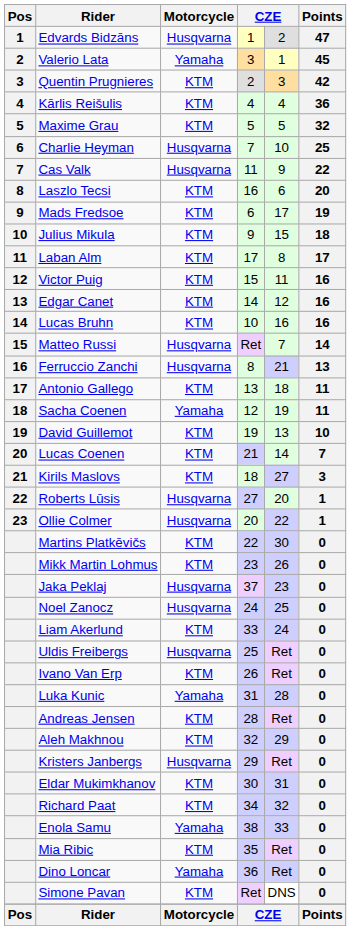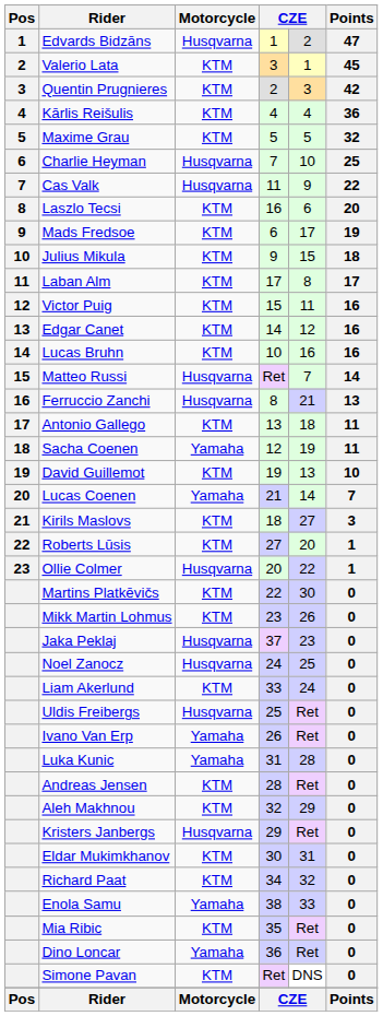Valerio Lata | Motorcycle: Yamaha -> KTM
Lucas Coenen | Motorcycle: KTM -> Yamaha
Roberts Lūsis | Motorcycle: Husqvarna -> KTM
Ivano Van Erp | Motorcycle: KTM -> Yamaha
